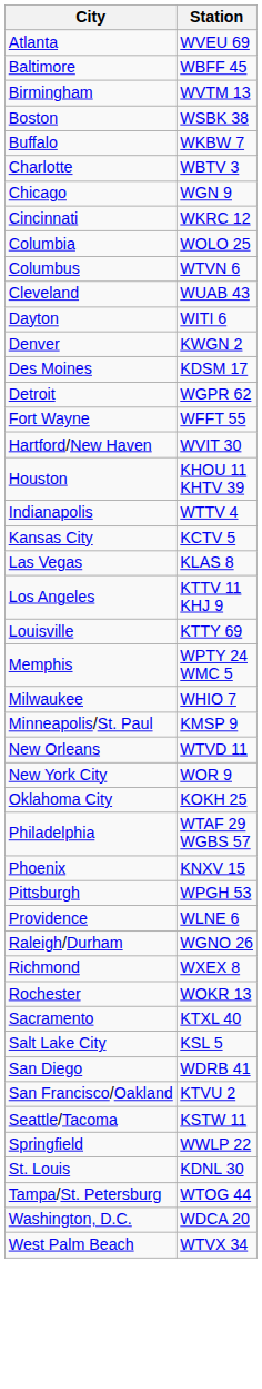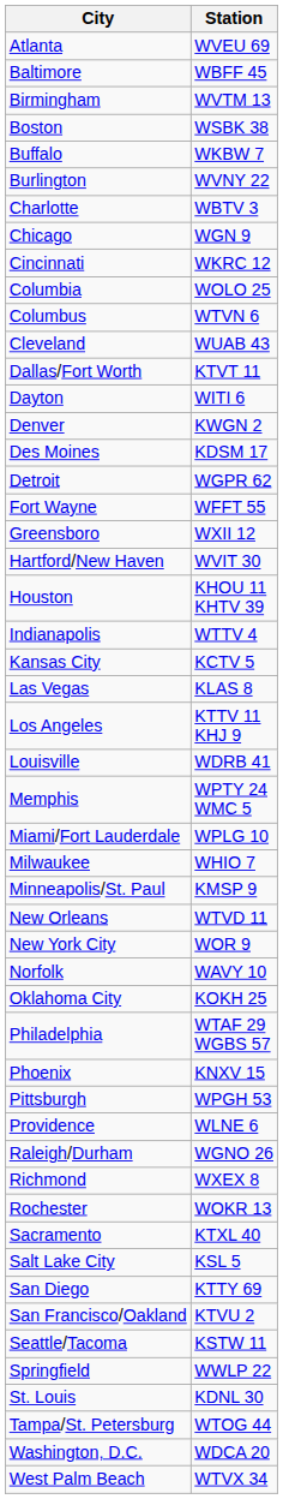+ row: Burlington | WVNY 22
+ row: Dallas/Fort Worth | KTVT 11
+ row: Greensboro | WXII 12
Louisville | Station: KTTY 69 -> WDRB 41
+ row: Miami/Fort Lauderdale | WPLG 10
+ row: Norfolk | WAVY 10
San Diego | Station: WDRB 41 -> KTTY 69
